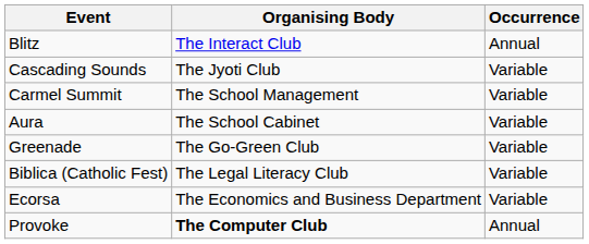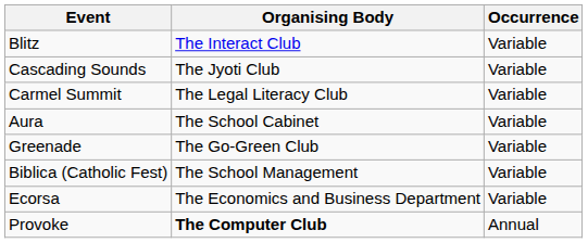Blitz | Occurrence: Annual -> Variable
Carmel Summit | Organising Body: The School Management -> The Legal Literacy Club
Biblica (Catholic Fest) | Organising Body: The Legal Literacy Club -> The School Management
